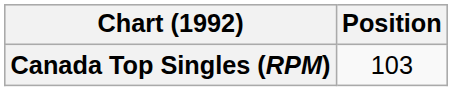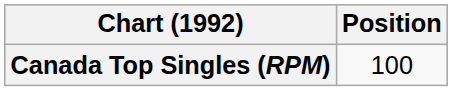Canada Top Singles (RPM) | Position: 103 -> 100
